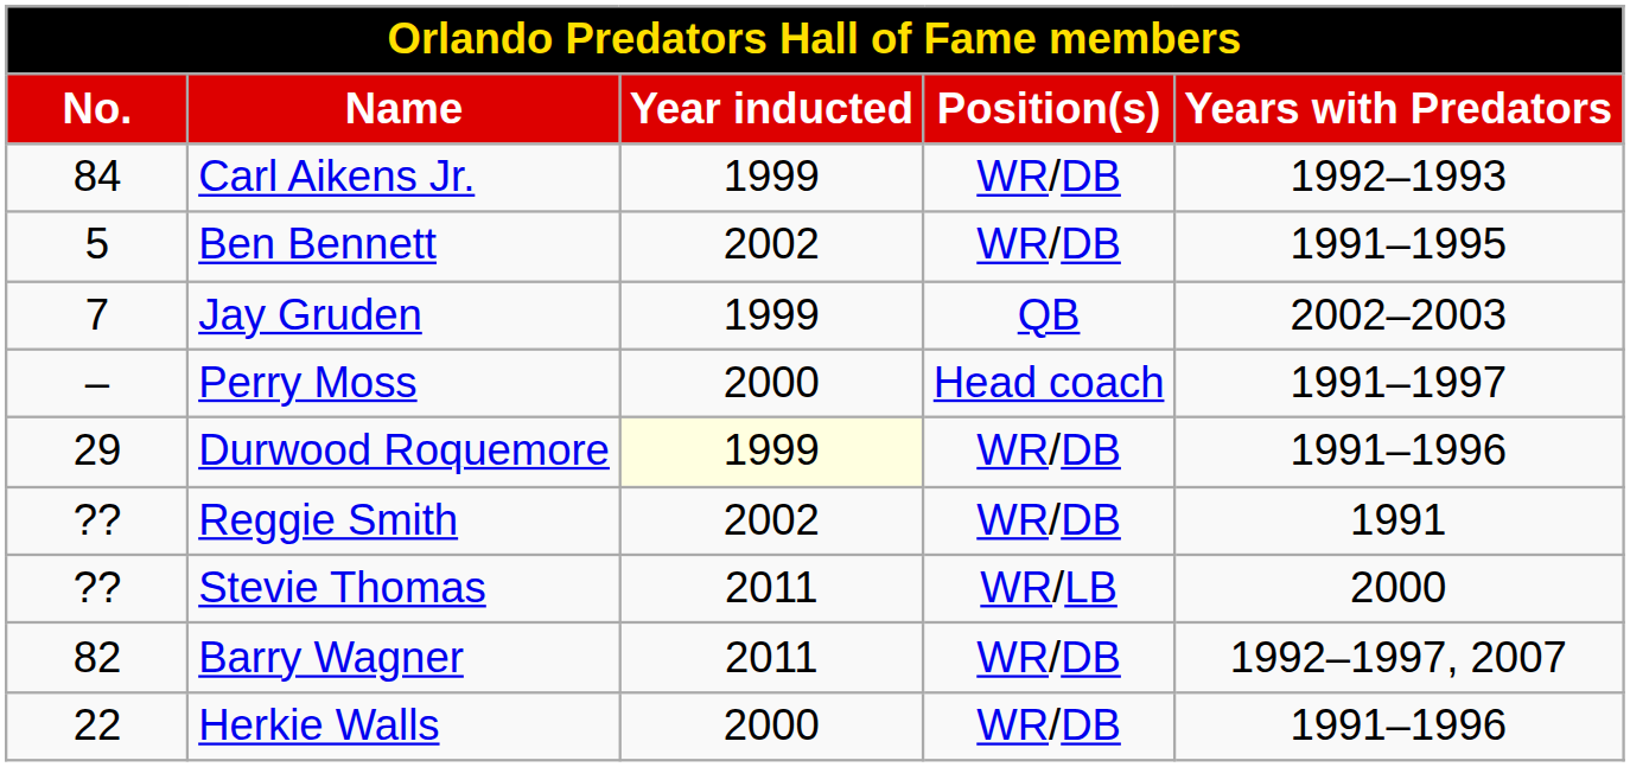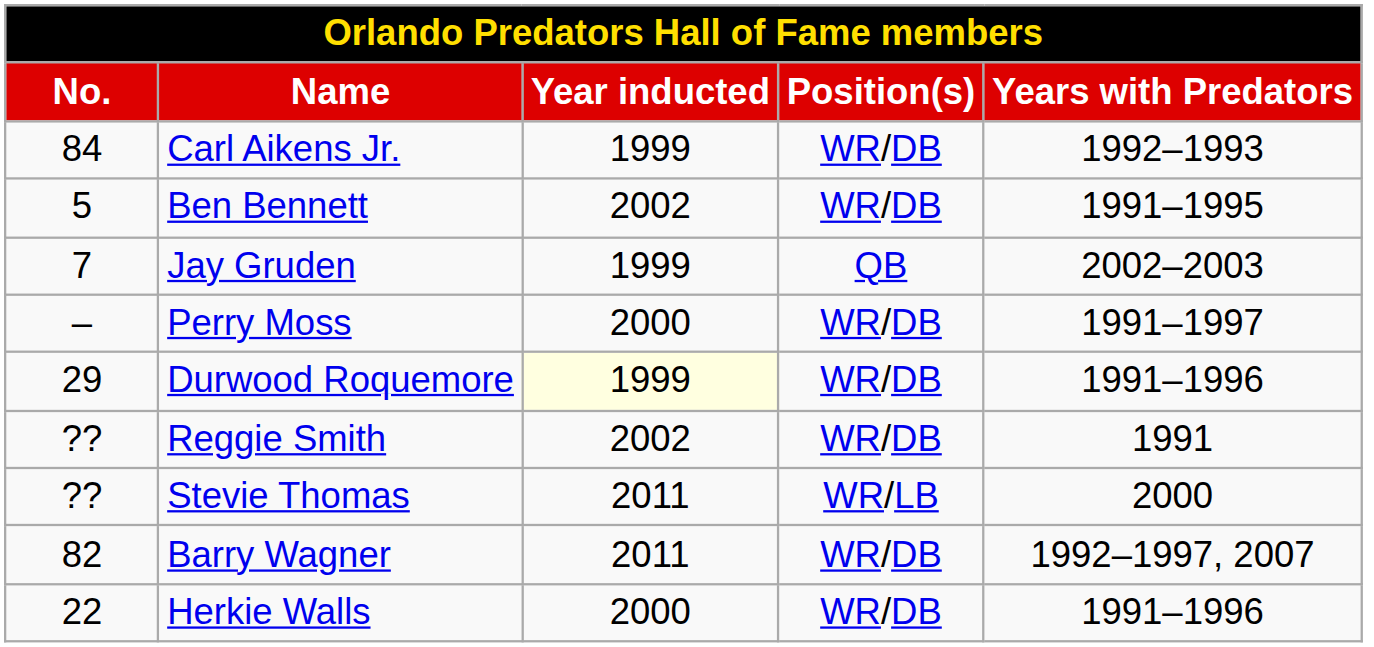Perry Moss | Position(s): Head coach -> WR/DB
